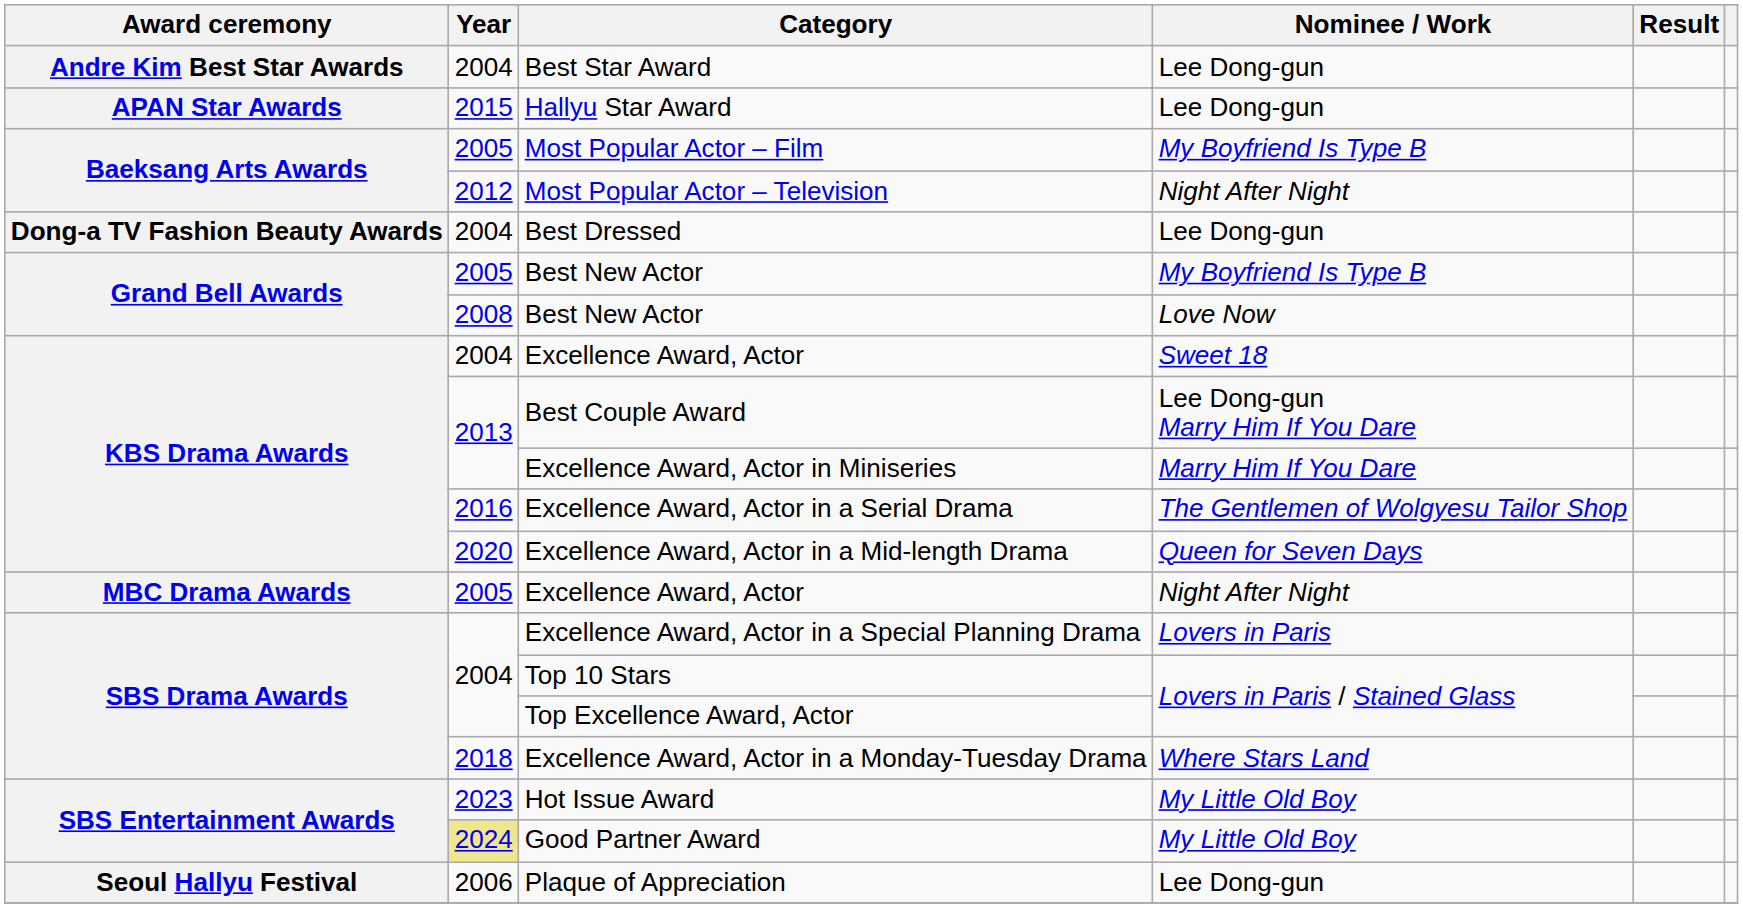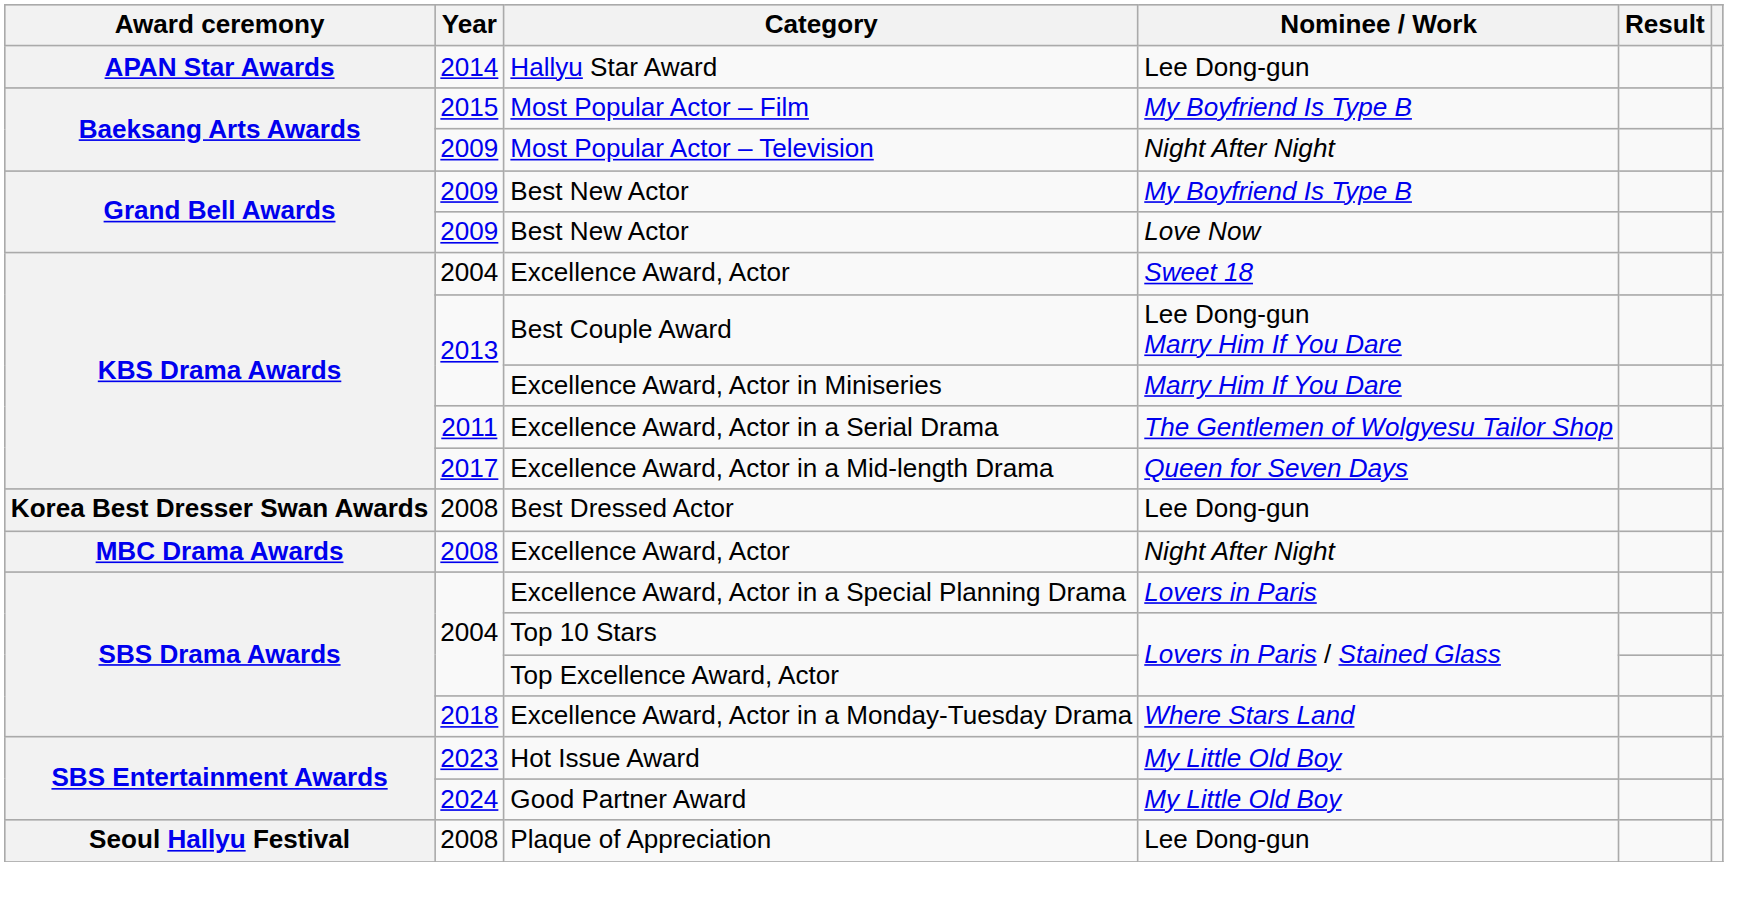- row: Andre Kim Best Star Awards | 2004 | Best Star Award | Lee Dong-gun
Hallyu Star Award | Year: 2015 -> 2014
Most Popular Actor – Film | Year: 2005 -> 2015
Most Popular Actor – Television | Year: 2012 -> 2009
- row: Dong-a TV Fashion Beauty Awards | 2004 | Best Dressed | Lee Dong-gun
Best New Actor / My Boyfriend Is Type B | Year: 2005 -> 2009
Best New Actor / Love Now | Year: 2008 -> 2009
Excellence Award, Actor in a Serial Drama | Year: 2016 -> 2011
Excellence Award, Actor in a Mid-length Drama | Year: 2020 -> 2017
+ row: Korea Best Dresser Swan Awards | 2008 | Best Dressed Actor | Lee Dong-gun
Excellence Award, Actor / Night After Night | Year: 2005 -> 2008
Good Partner Award | Year: khaki background -> no background
Plaque of Appreciation | Year: 2006 -> 2008
